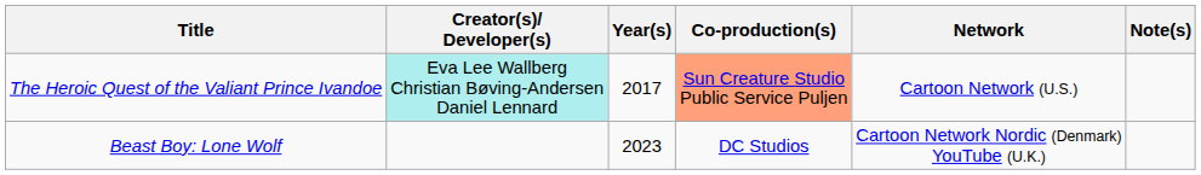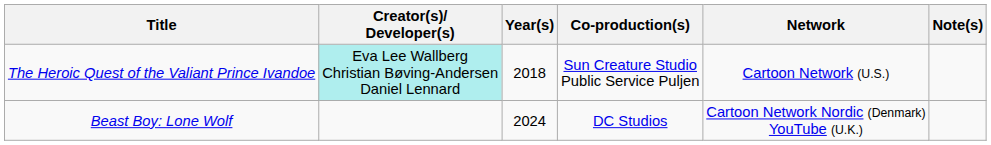The Heroic Quest of the Valiant Prince Ivandoe | Year(s): 2017 -> 2018
The Heroic Quest of the Valiant Prince Ivandoe | Co-production(s): lightsalmon background -> no background
Beast Boy: Lone Wolf | Year(s): 2023 -> 2024
